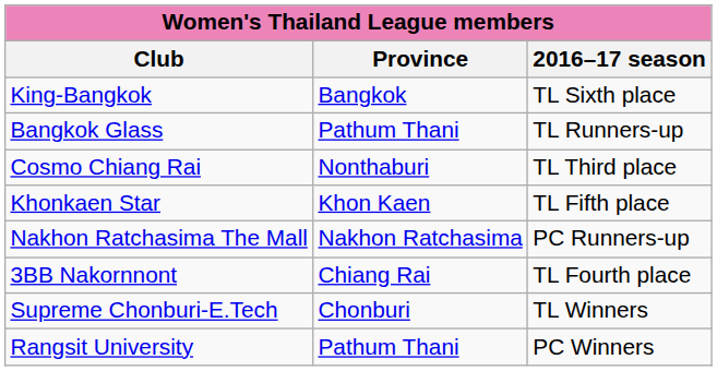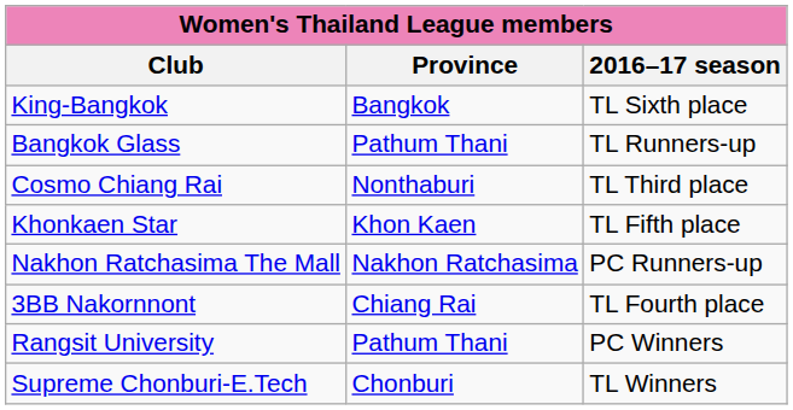rows swapped: Rangsit University <-> Supreme Chonburi-E.Tech
